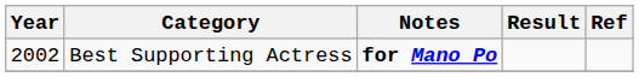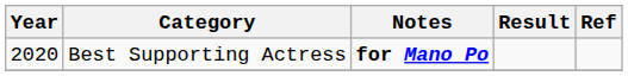Best Supporting Actress | Year: 2002 -> 2020
